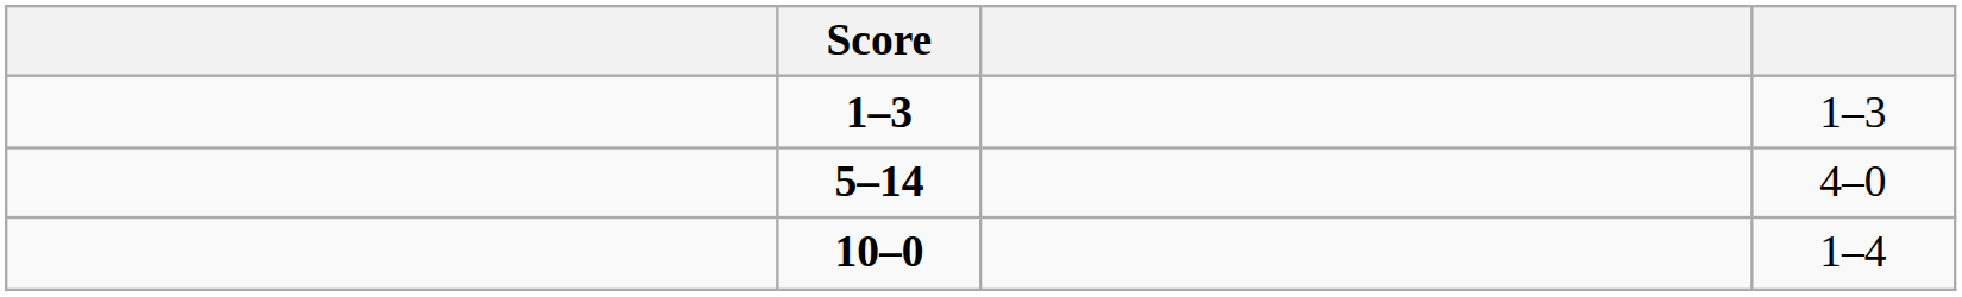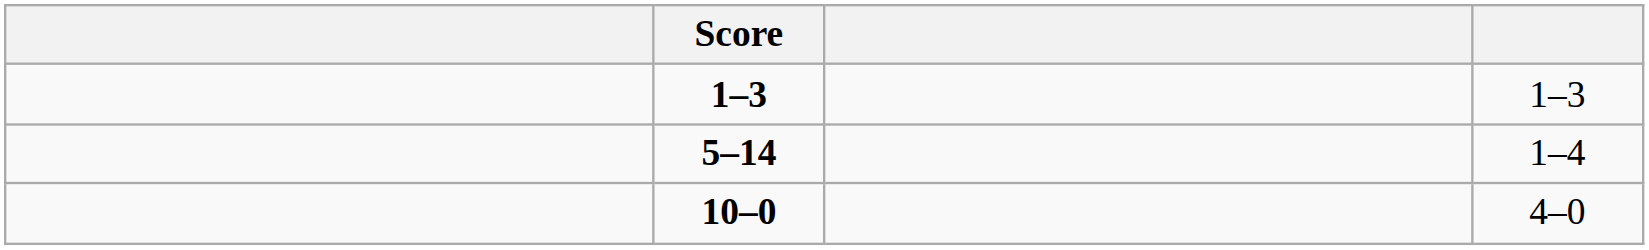5–14 | column 4: 4–0 -> 1–4
10–0 | column 4: 1–4 -> 4–0
